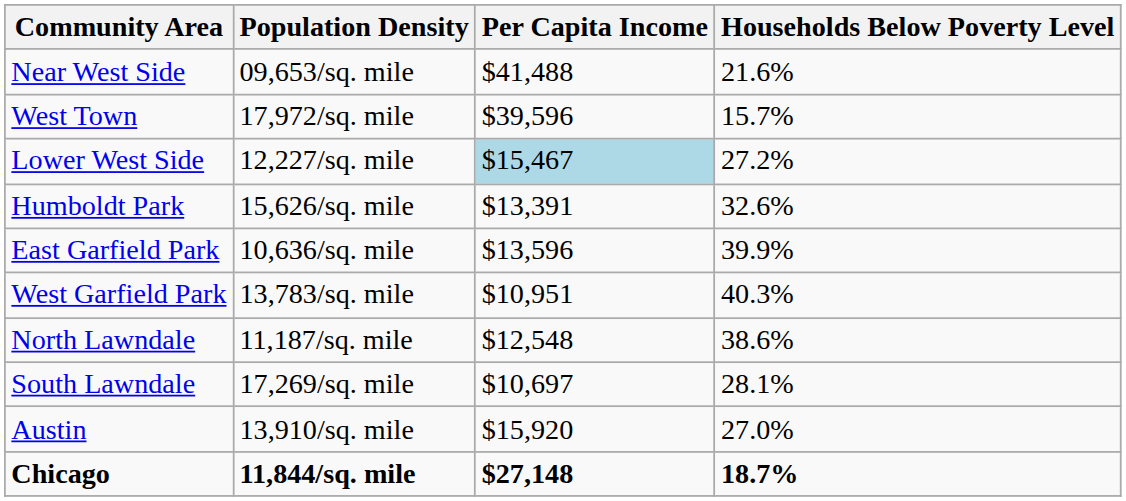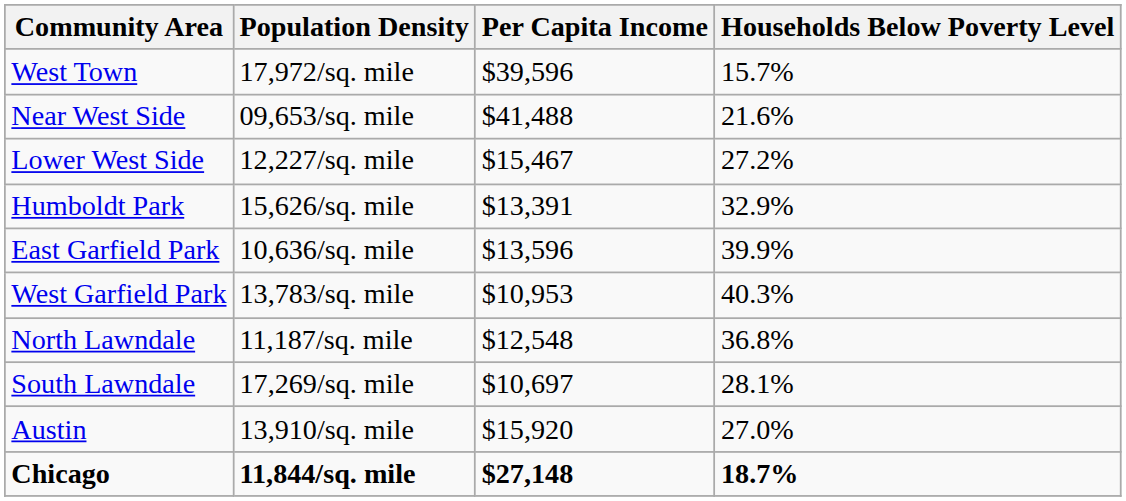rows swapped: West Town <-> Near West Side
Lower West Side | Per Capita Income: lightblue background -> no background
Humboldt Park | Households Below Poverty Level: 32.6% -> 32.9%
West Garfield Park | Per Capita Income: $10,951 -> $10,953
North Lawndale | Households Below Poverty Level: 38.6% -> 36.8%
